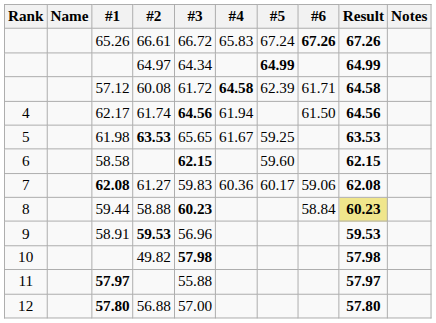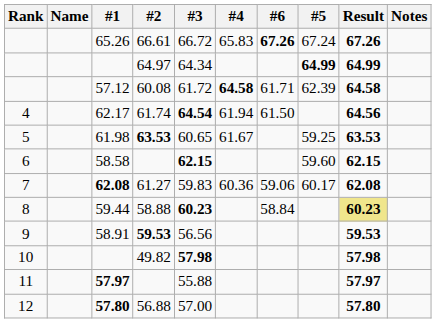columns swapped: #5 <-> #6
62.17 | #3: 64.56 -> 64.54
61.98 | #3: 65.65 -> 60.65
58.91 | #3: 56.96 -> 56.56
